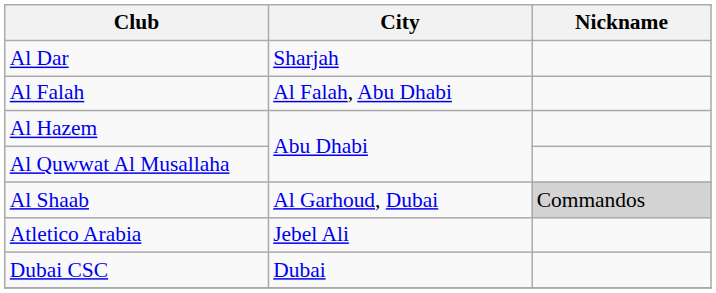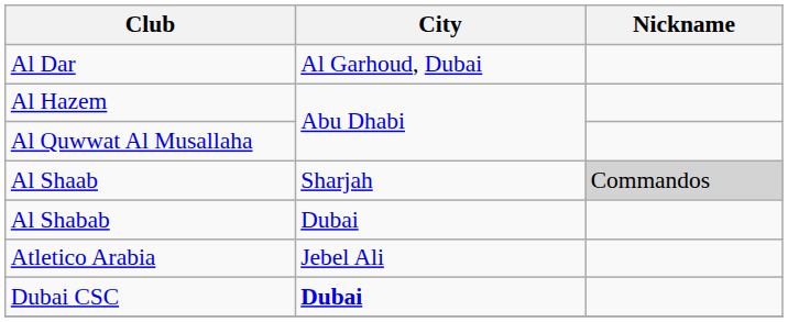Al Dar | City: Sharjah -> Al Garhoud, Dubai
- row: Al Falah | Al Falah, Abu Dhabi
Al Shaab | City: Al Garhoud, Dubai -> Sharjah
+ row: Al Shabab | Dubai
Dubai CSC | City: normal -> bold
